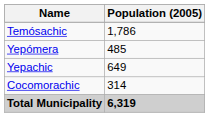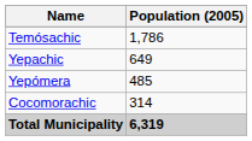rows swapped: Yepachic <-> Yepómera
